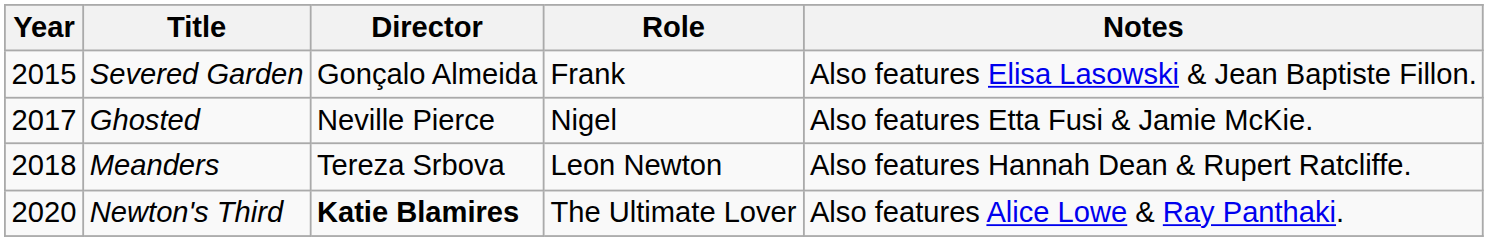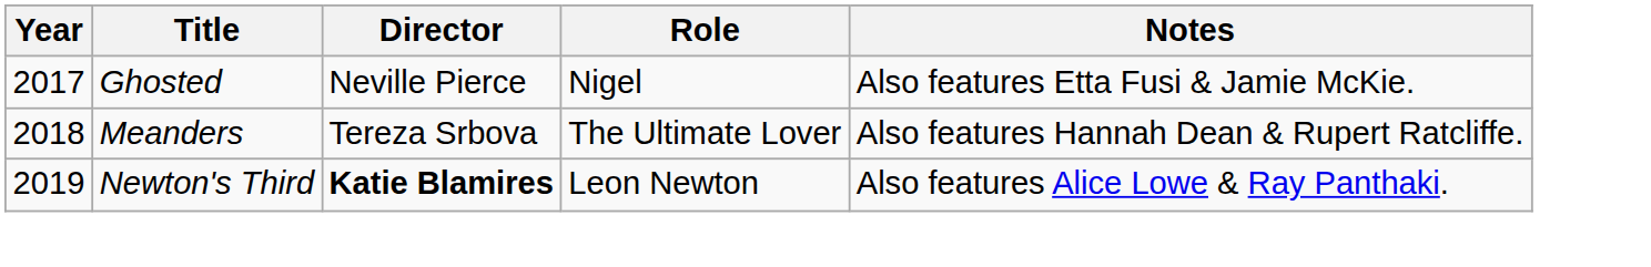- row: 2015 | Severed Garden | Gonçalo Almeida | Frank | Also features Elisa Lasowski & Jean Baptiste Fillon.
Meanders | Role: Leon Newton -> The Ultimate Lover
Newton's Third | Year: 2020 -> 2019
Newton's Third | Role: The Ultimate Lover -> Leon Newton
